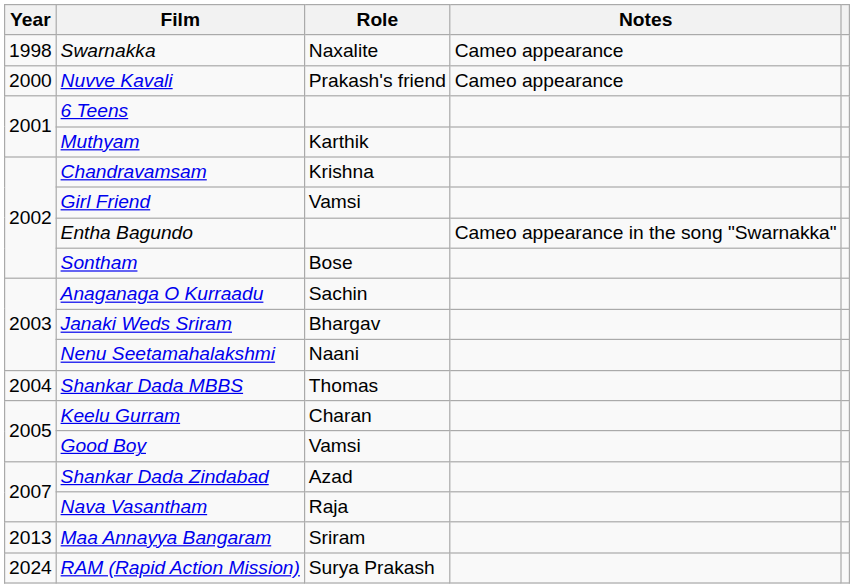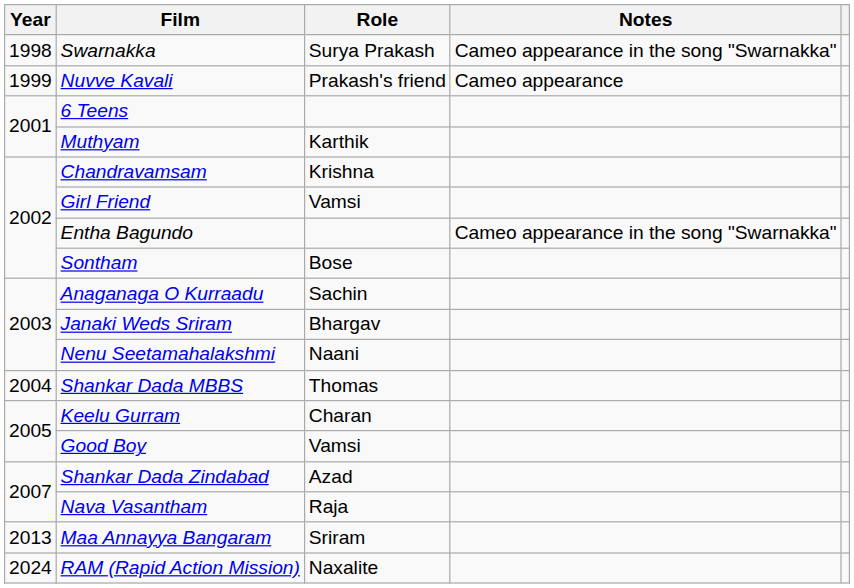Swarnakka | Role: Naxalite -> Surya Prakash
Swarnakka | Notes: Cameo appearance -> Cameo appearance in the song "Swarnakka"
Nuvve Kavali | Year: 2000 -> 1999
RAM (Rapid Action Mission) | Role: Surya Prakash -> Naxalite
